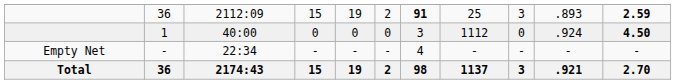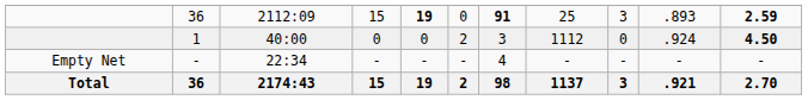36 / 2112:09 | column 5: normal -> bold
36 / 2112:09 | column 6: 2 -> 0
1 | column 6: 0 -> 2
